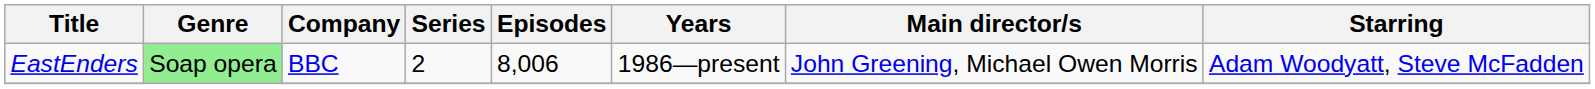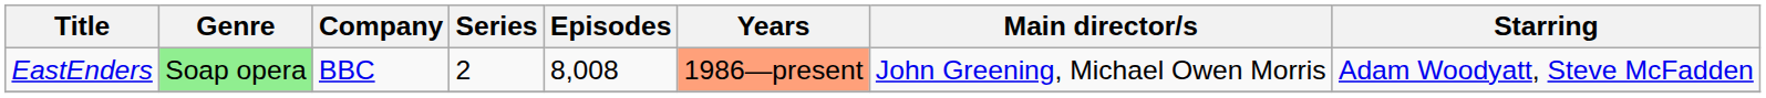EastEnders | Episodes: 8,006 -> 8,008
EastEnders | Years: no background -> lightsalmon background
